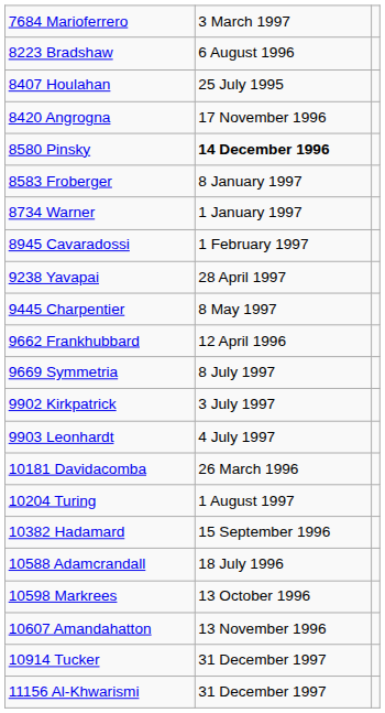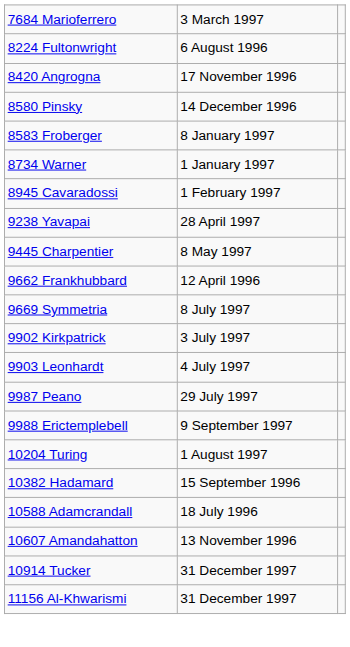- row: 8223 Bradshaw | 6 August 1996
+ row: 8224 Fultonwright | 6 August 1996
- row: 8407 Houlahan | 25 July 1995
8580 Pinsky | column 2: bold -> normal
+ row: 9987 Peano | 29 July 1997
+ row: 9988 Erictemplebell | 9 September 1997
- row: 10181 Davidacomba | 26 March 1996
- row: 10598 Markrees | 13 October 1996
